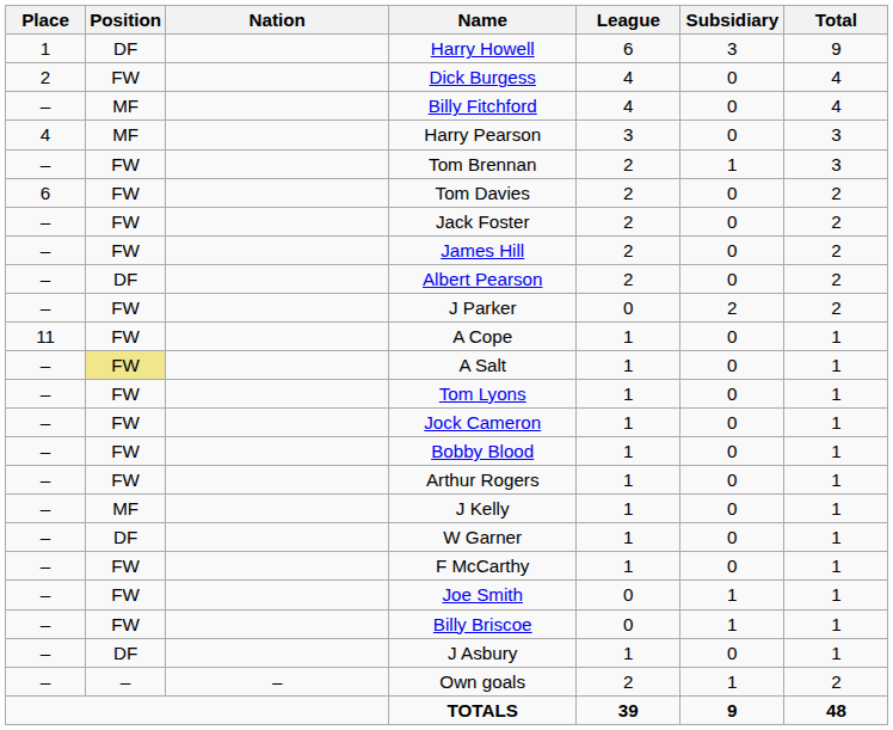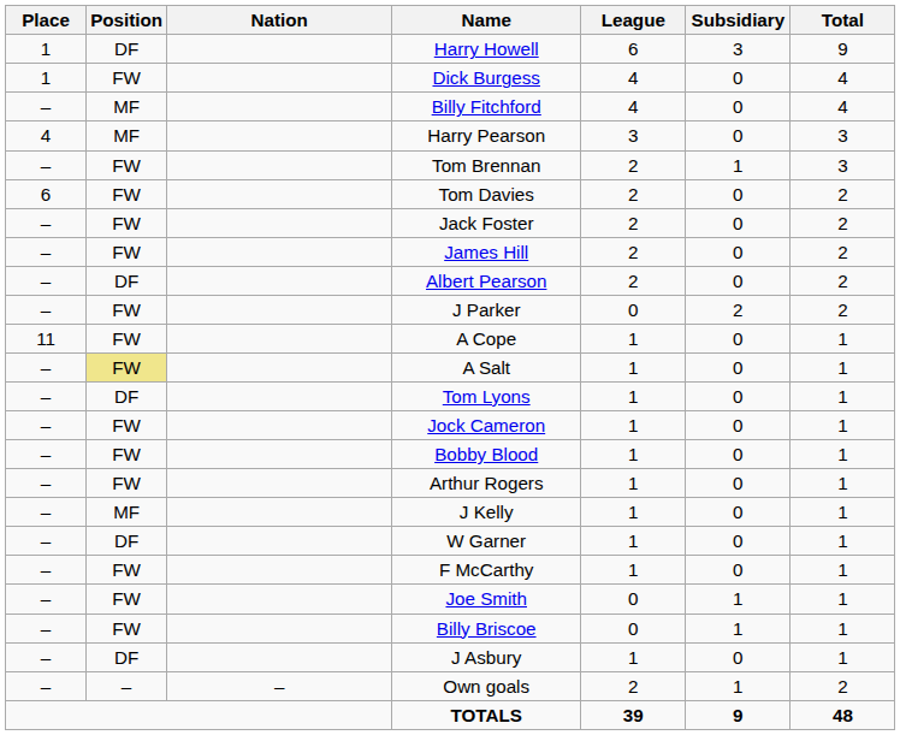Dick Burgess | Place: 2 -> 1
Tom Lyons | Position: FW -> DF
